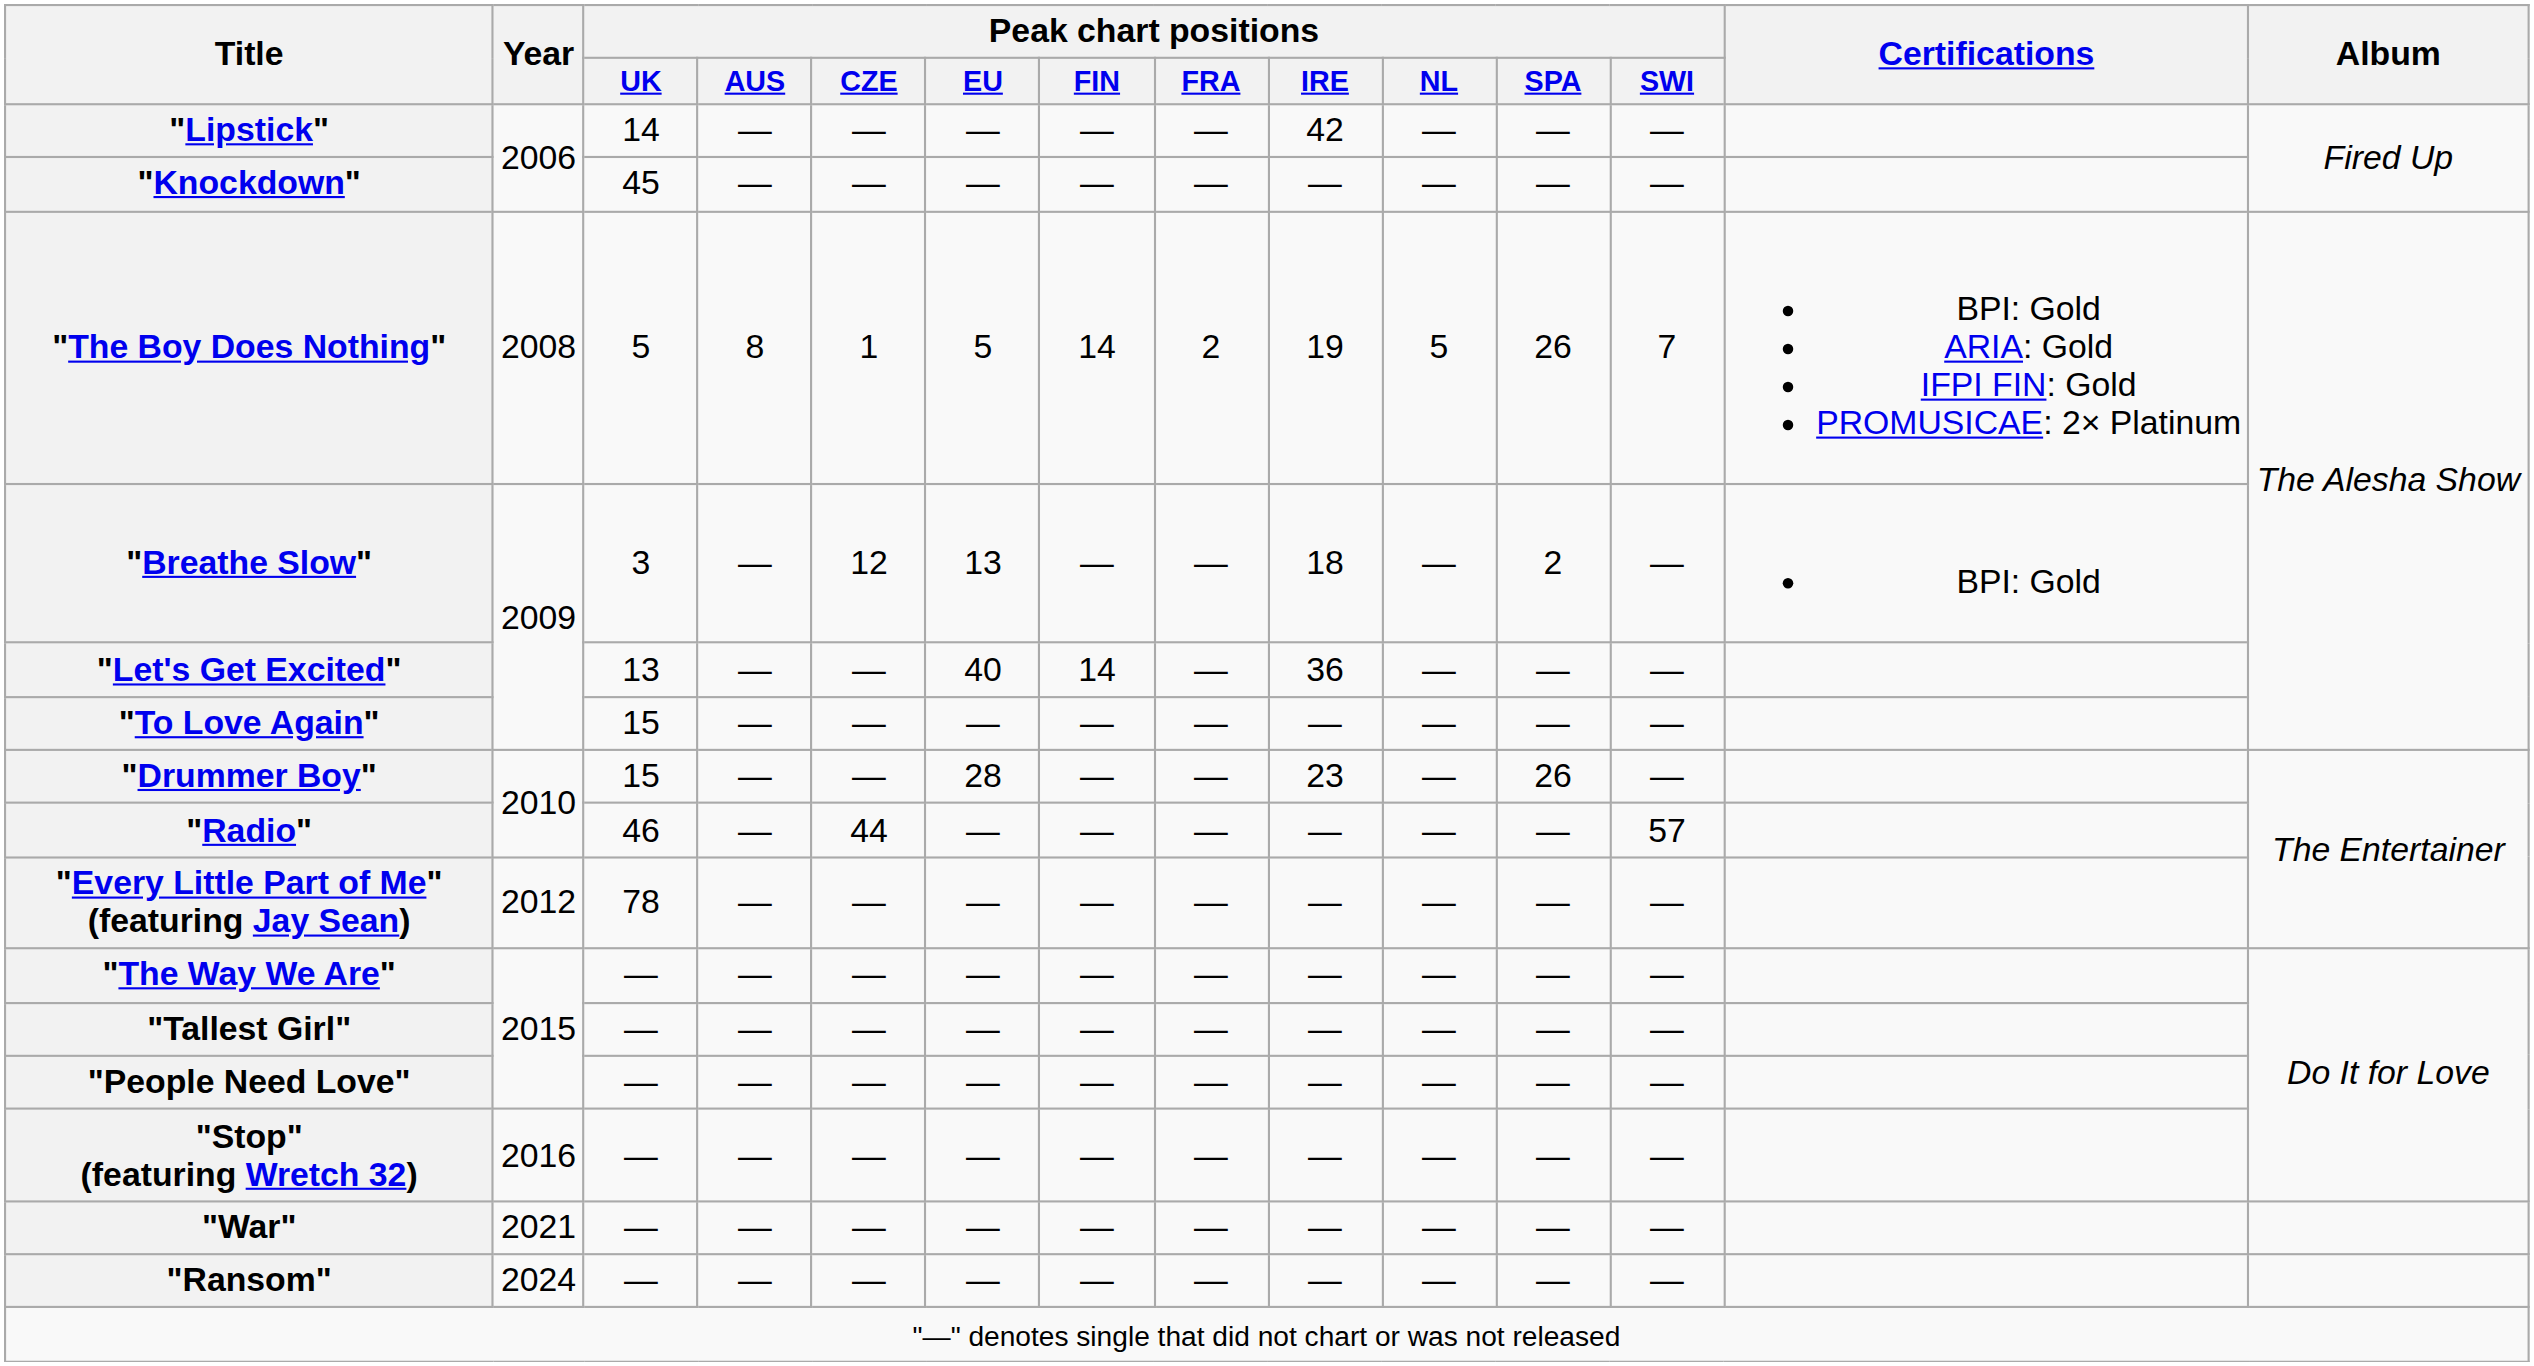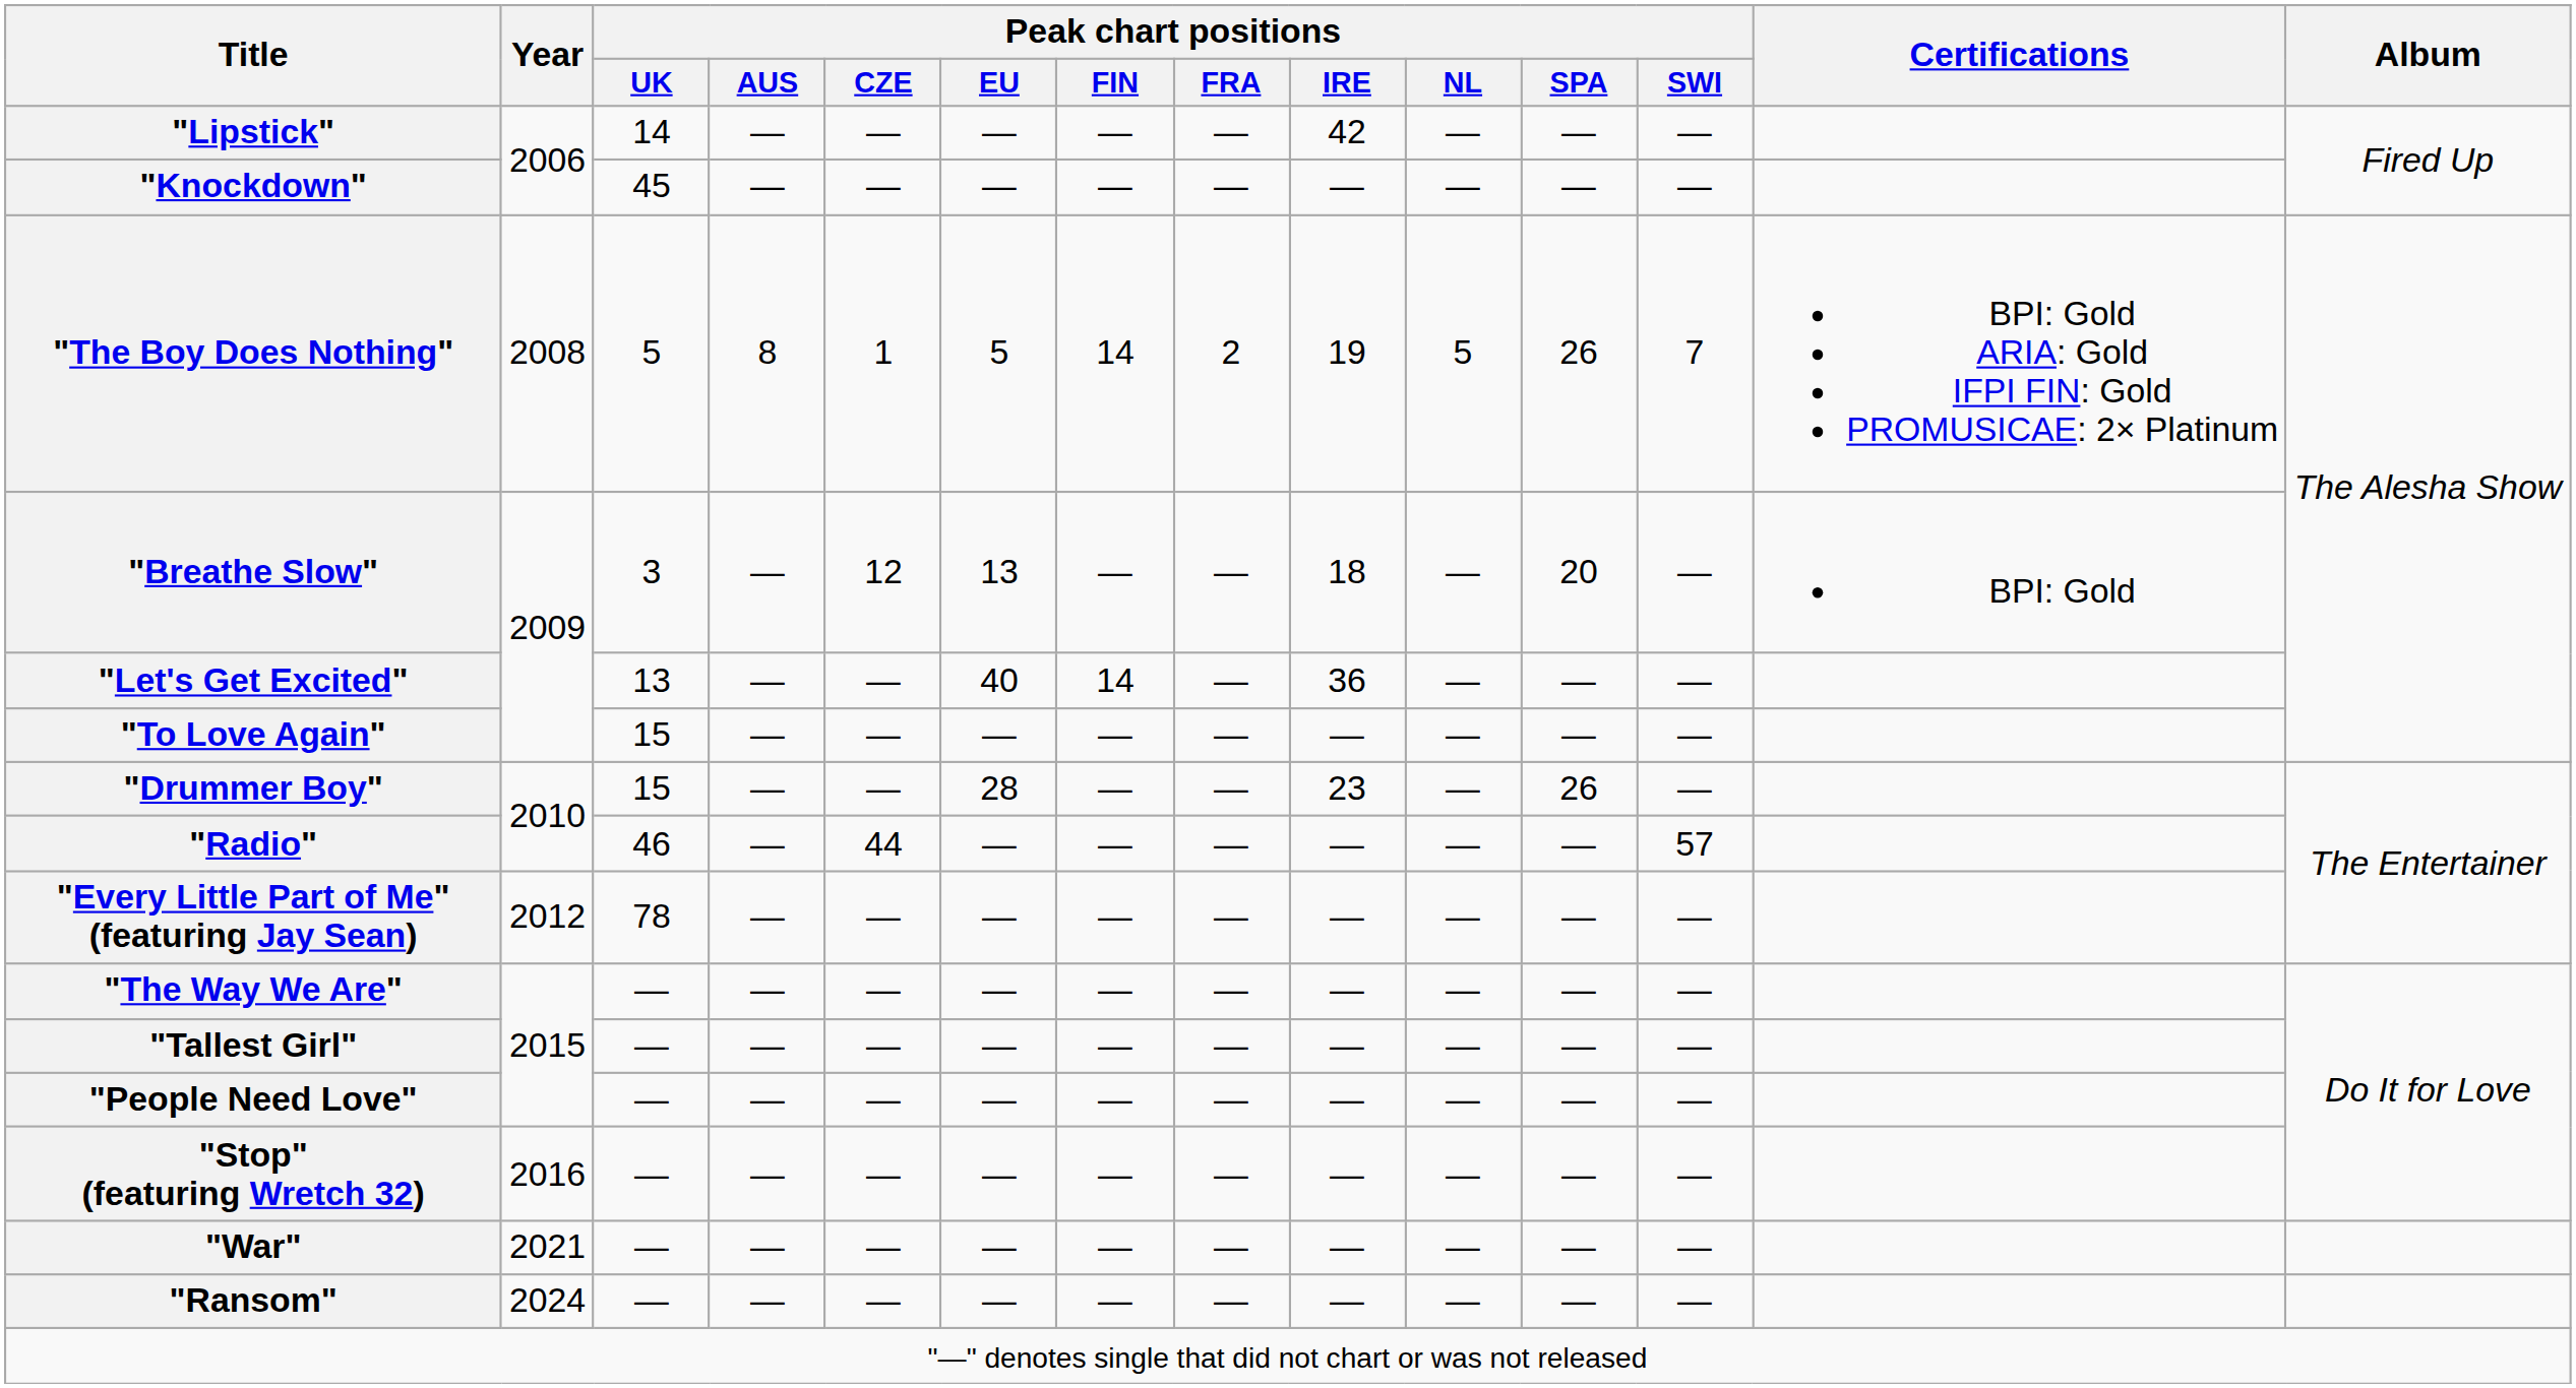"Breathe Slow" | Peak chart positions / SPA: 2 -> 20
